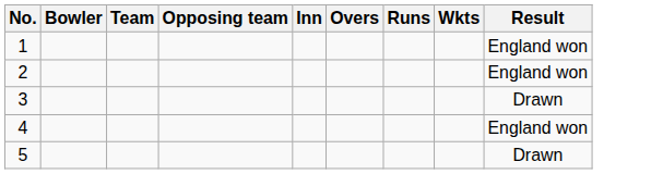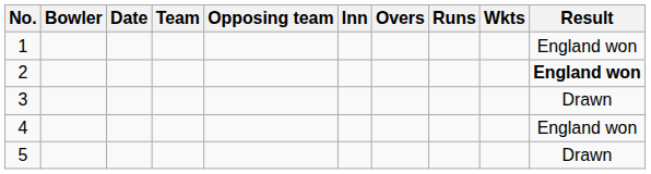+ column: Date
2 | Result: normal -> bold
